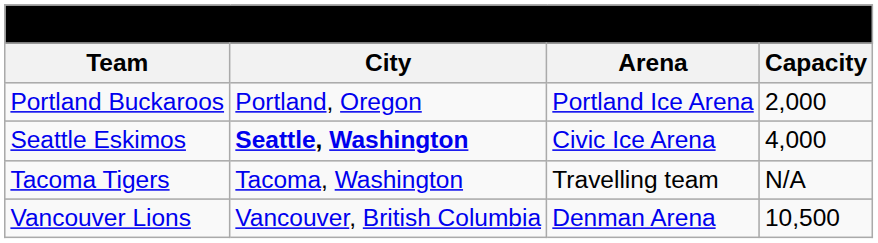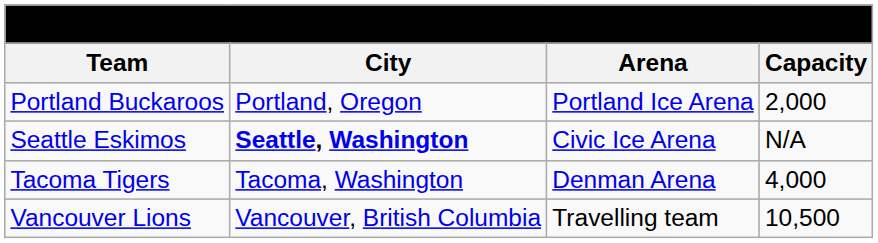Seattle Eskimos | Capacity: 4,000 -> N/A
Tacoma Tigers | Arena: Travelling team -> Denman Arena
Tacoma Tigers | Capacity: N/A -> 4,000
Vancouver Lions | Arena: Denman Arena -> Travelling team
